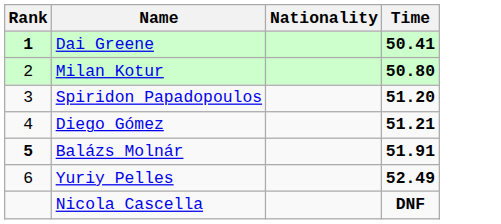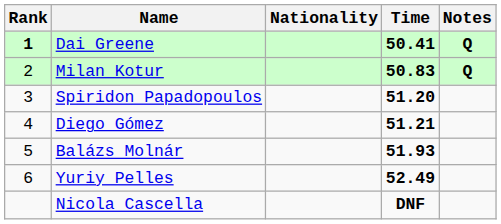+ column: Notes | Q | Q
Milan Kotur | Time: 50.80 -> 50.83
Balázs Molnár | Rank: bold -> normal
Balázs Molnár | Time: 51.91 -> 51.93
